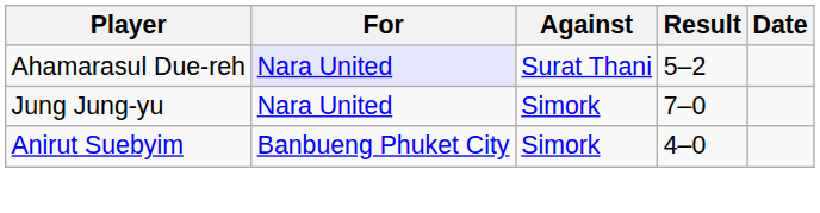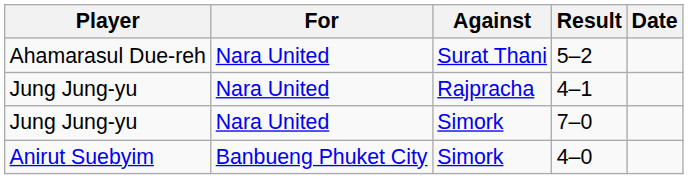5–2 | For: lavender background -> no background
+ row: Jung Jung-yu | Nara United | Rajpracha | 4–1
